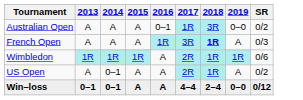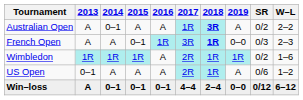+ column: W–L | 2–2 | 2–3 | 1–6 | 1–2 | 6–12
Australian Open | 2014: A -> 0–1
Australian Open | 2016: 0–1 -> A
Australian Open | 2018: normal -> bold
Australian Open | 2019: 0–0 -> A
French Open | 2015: A -> 0–1
French Open | 2019: A -> 0–0
Wimbledon | SR: 0/6 -> 0/2
US Open | 2013: A -> 0–1
US Open | 2014: 0–1 -> A
US Open | SR: 0/2 -> 0/6
Win–loss | 2013: 0–1 -> A
Win–loss | 2015: A -> 0–1
Win–loss | 2016: A -> 0–1
